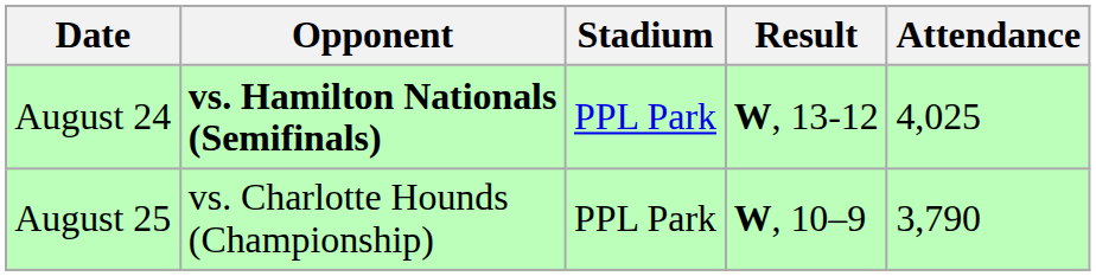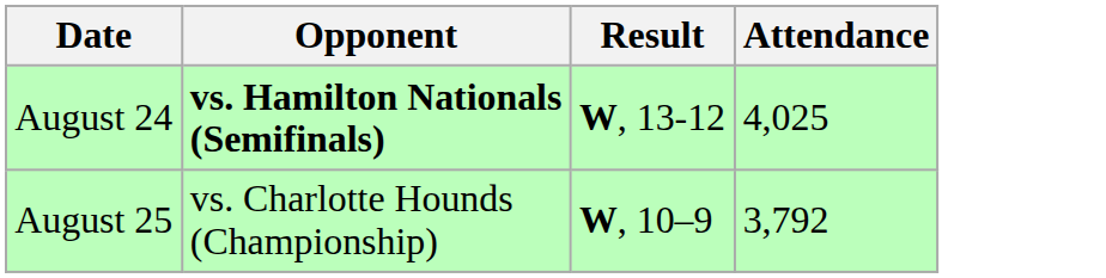- column: Stadium | PPL Park | PPL Park
August 25 | Attendance: 3,790 -> 3,792
